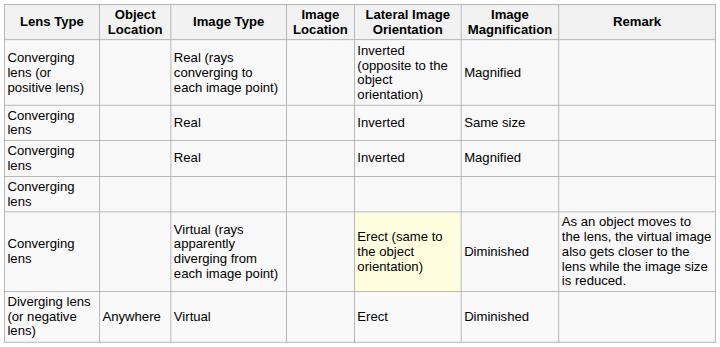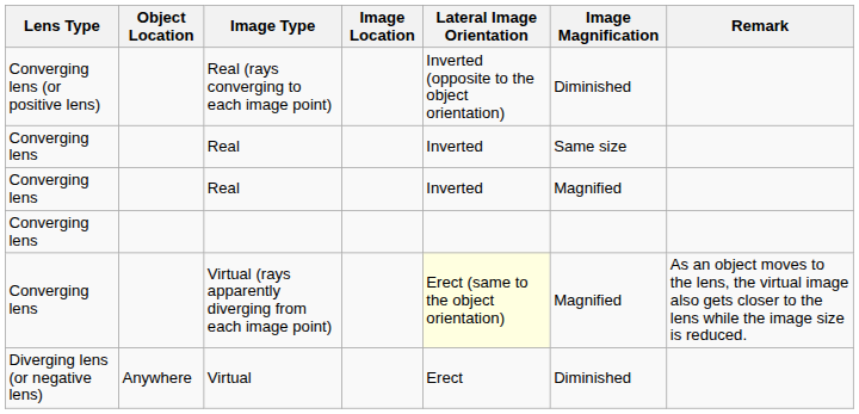Real (rays converging to each image point) | Image Magnification: Magnified -> Diminished
Virtual (rays apparently diverging from each image point) | Image Magnification: Diminished -> Magnified
